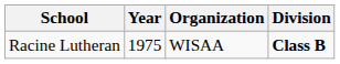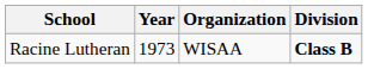Racine Lutheran | Year: 1975 -> 1973
